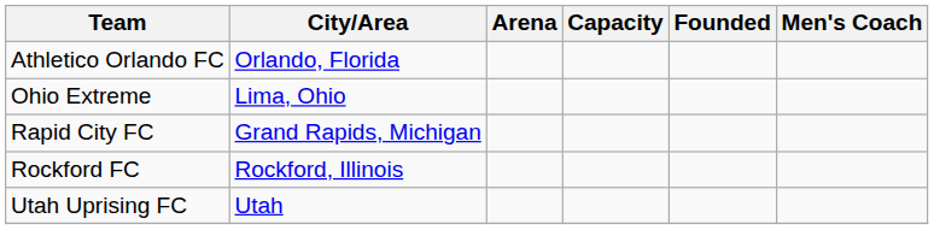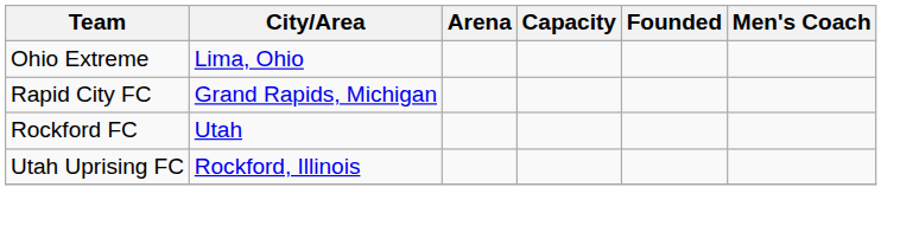- row: Athletico Orlando FC | Orlando, Florida
Rockford FC | City/Area: Rockford, Illinois -> Utah
Utah Uprising FC | City/Area: Utah -> Rockford, Illinois
